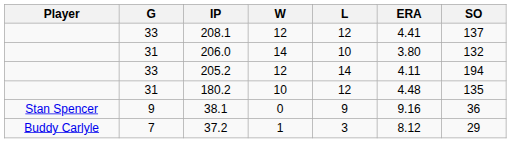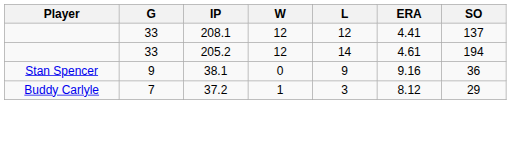- row: 31 | 206.0 | 14 | 10 | 3.80 | 132
205.2 | ERA: 4.11 -> 4.61
- row: 31 | 180.2 | 10 | 12 | 4.48 | 135
